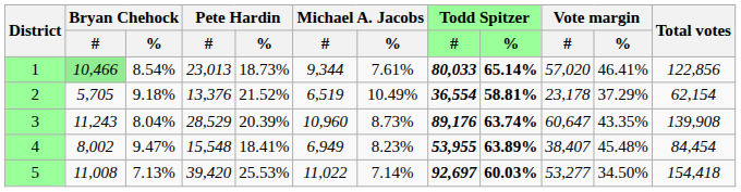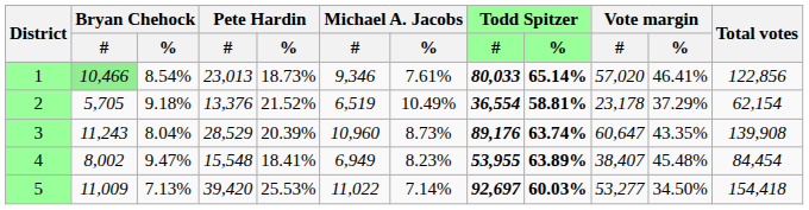1 | Michael A. Jacobs / #: 9,344 -> 9,346
5 | Bryan Chehock / #: 11,008 -> 11,009
